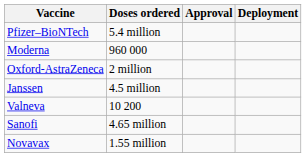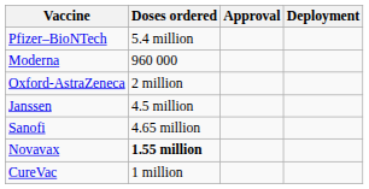- row: Valneva | 10 200
Novavax | Doses ordered: normal -> bold
+ row: CureVac | 1 million
